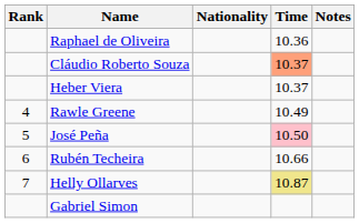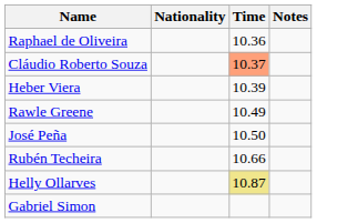- column: Rank | 4 | 5 | 6 | 7
Heber Viera | Time: 10.37 -> 10.39
José Peña | Time: pink background -> no background
